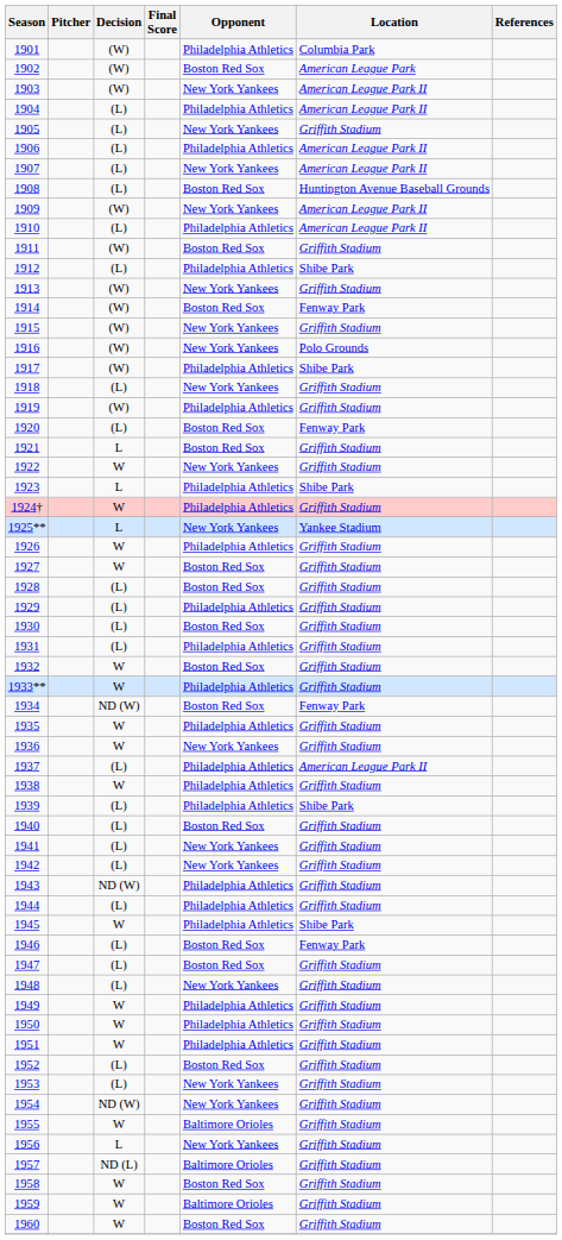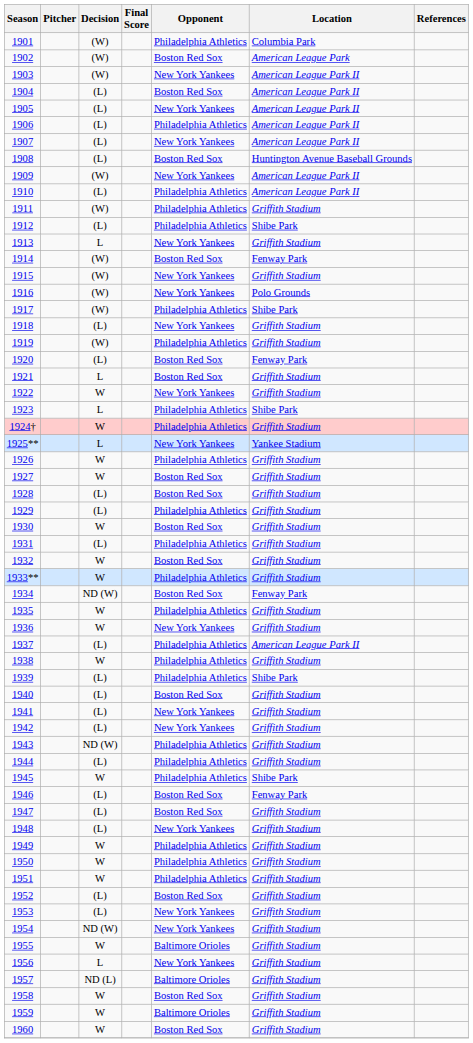1904 | Opponent: Philadelphia Athletics -> Boston Red Sox
1905 | Location: Griffith Stadium -> American League Park II
1911 | Opponent: Boston Red Sox -> Philadelphia Athletics
1913 | Decision: (W) -> L
1930 | Decision: (L) -> W
